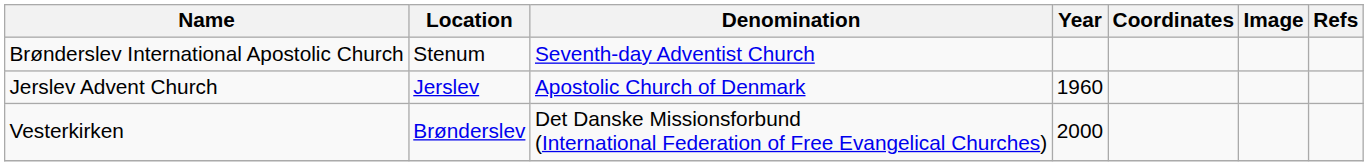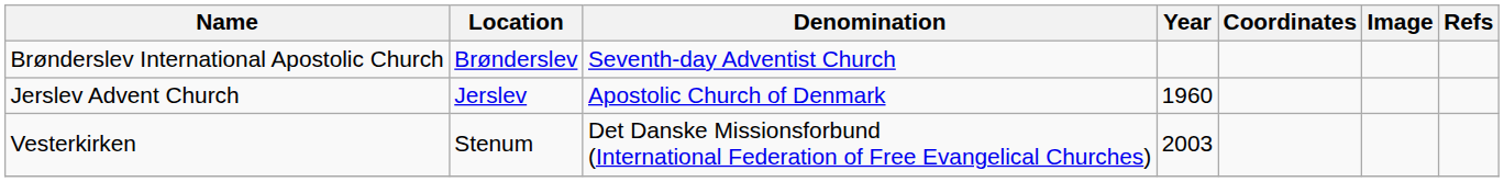Brønderslev International Apostolic Church | Location: Stenum -> Brønderslev
Vesterkirken | Location: Brønderslev -> Stenum
Vesterkirken | Year: 2000 -> 2003
